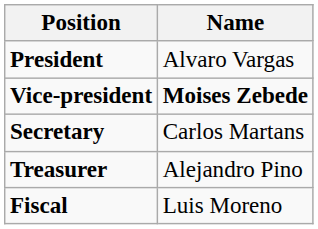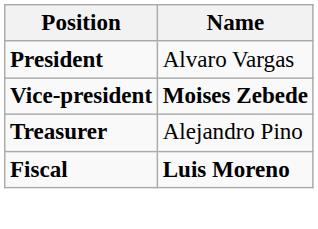- row: Secretary | Carlos Martans
Fiscal | Name: normal -> bold
